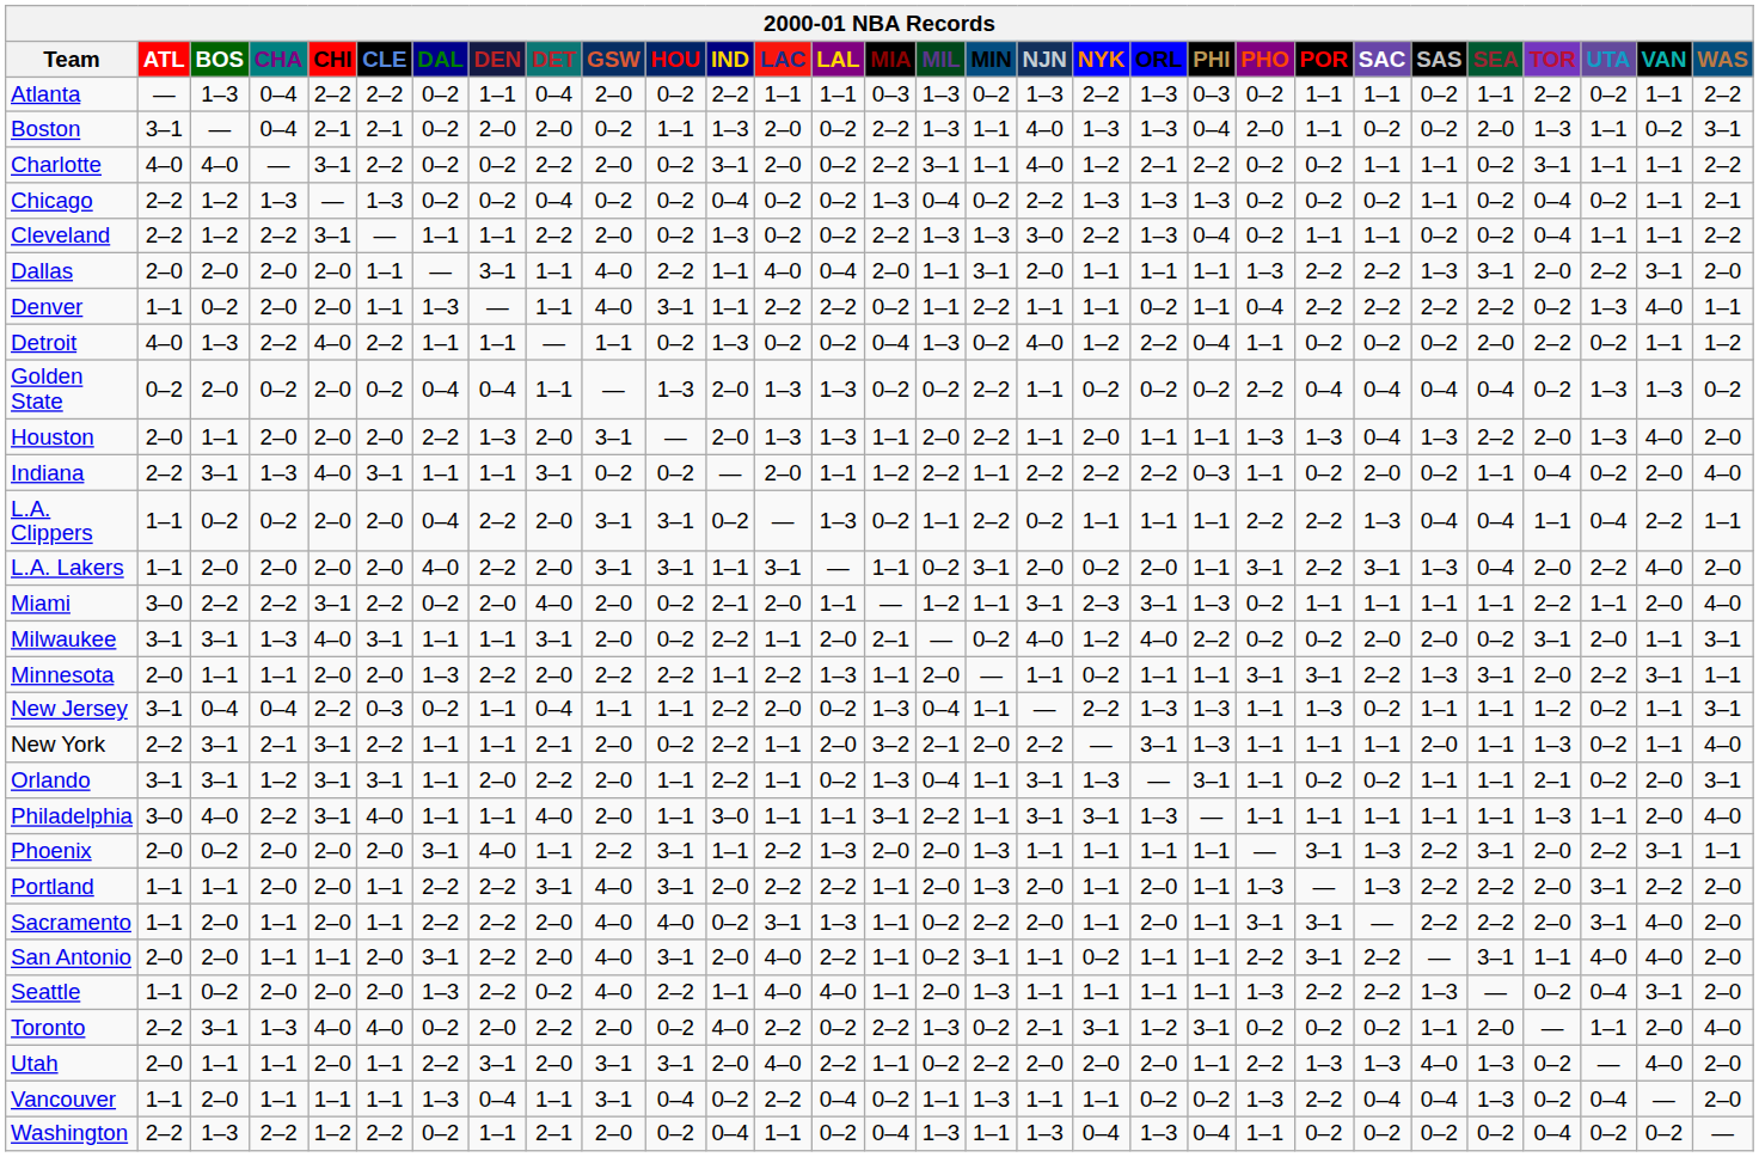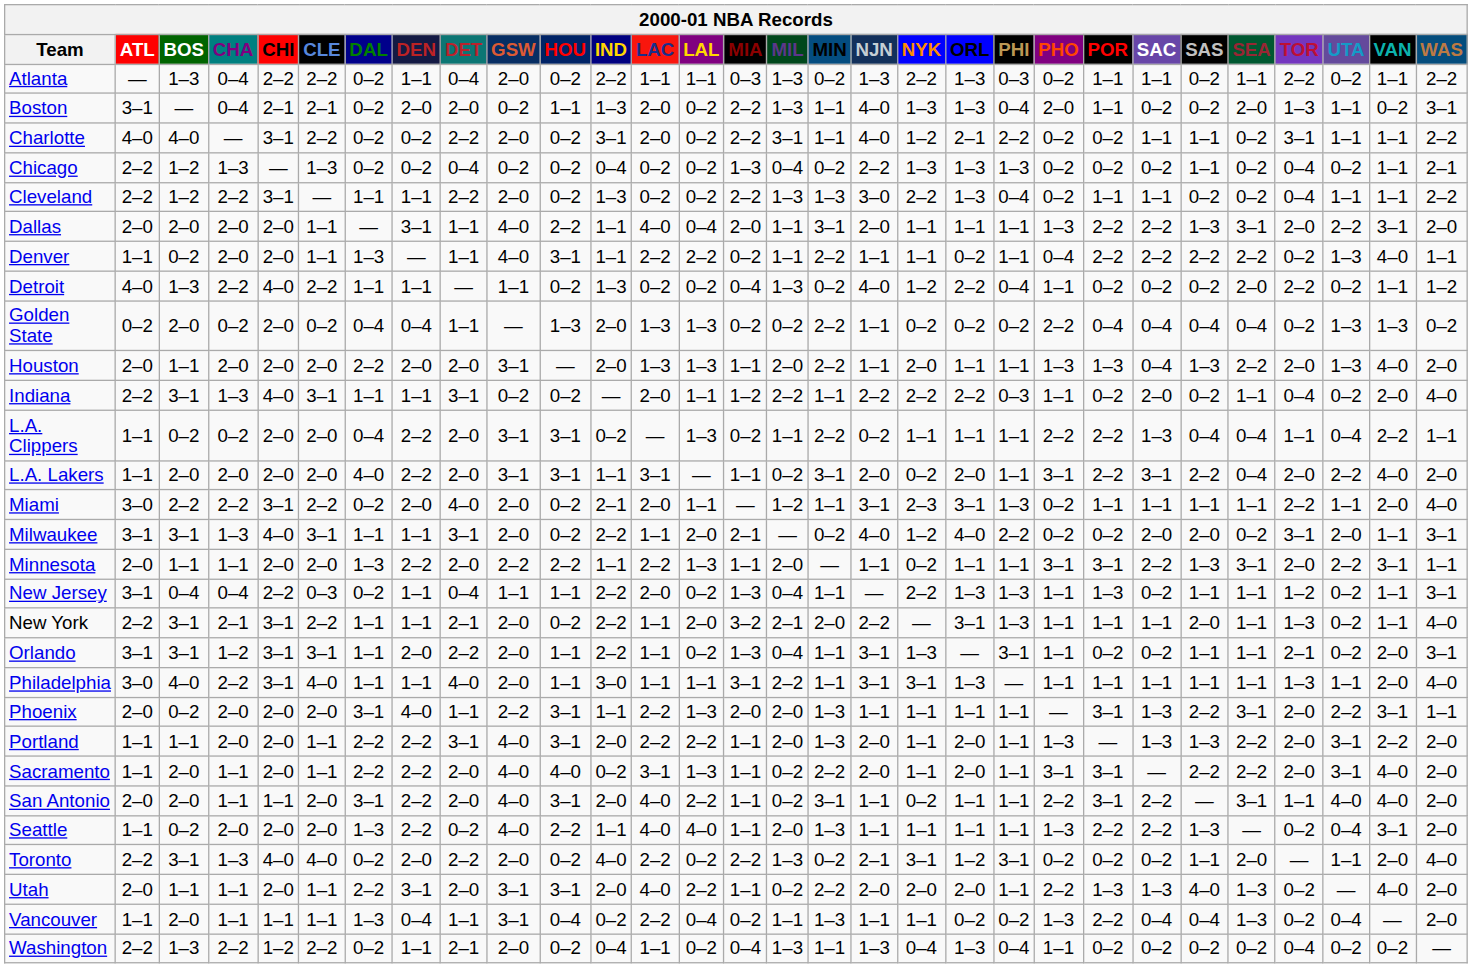Houston | DEN: 1–3 -> 2–0
L.A. Lakers | SAS: 1–3 -> 2–2
Portland | SAS: 2–2 -> 1–3
